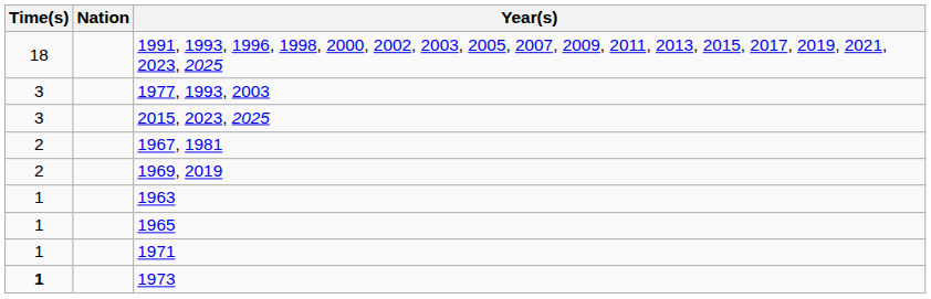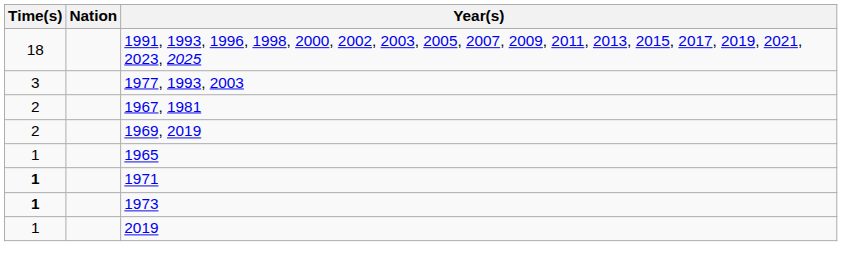- row: 3 | 2015, 2023, 2025
- row: 1 | 1963
1971 | Time(s): normal -> bold
+ row: 1 | 2019
